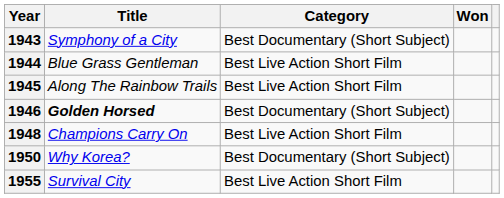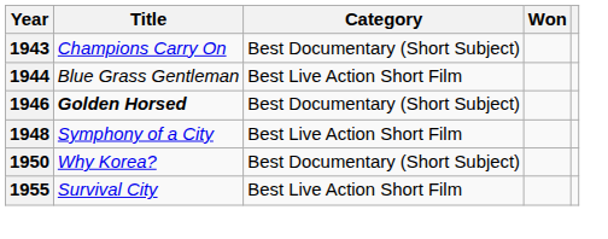1943 | Title: Symphony of a City -> Champions Carry On
- row: 1945 | Along The Rainbow Trails | Best Live Action Short Film
1948 | Title: Champions Carry On -> Symphony of a City
